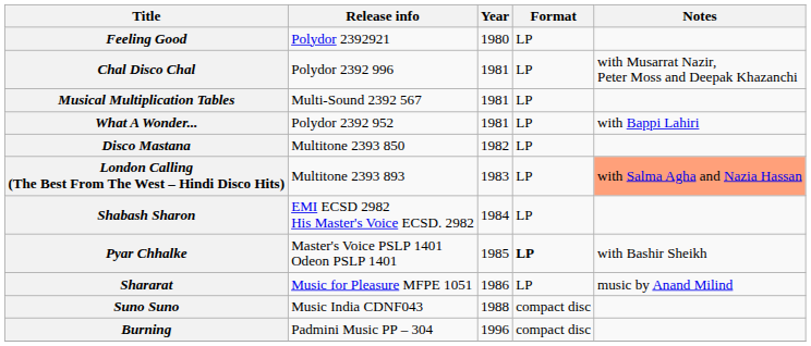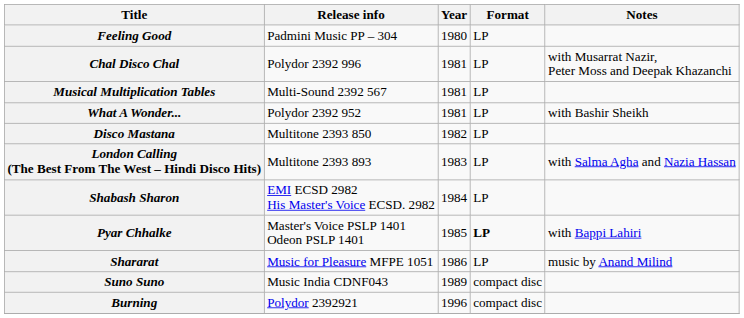Feeling Good | Release info: Polydor 2392921 -> Padmini Music PP – 304
What A Wonder... | Notes: with Bappi Lahiri -> with Bashir Sheikh
London Calling (The Best From The West – Hindi Disco Hits) | Notes: lightsalmon background -> no background
Pyar Chhalke | Notes: with Bashir Sheikh -> with Bappi Lahiri
Suno Suno | Year: 1988 -> 1989
Burning | Release info: Padmini Music PP – 304 -> Polydor 2392921
